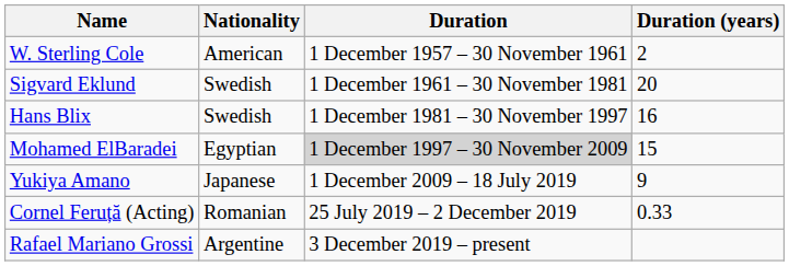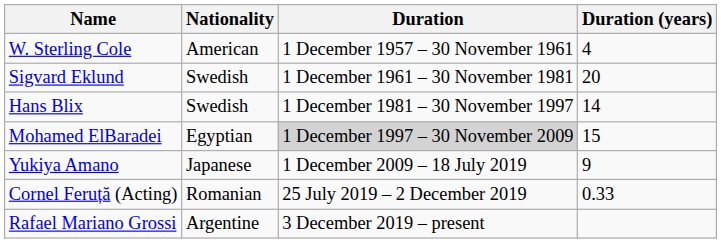W. Sterling Cole | Duration (years): 2 -> 4
Hans Blix | Duration (years): 16 -> 14
